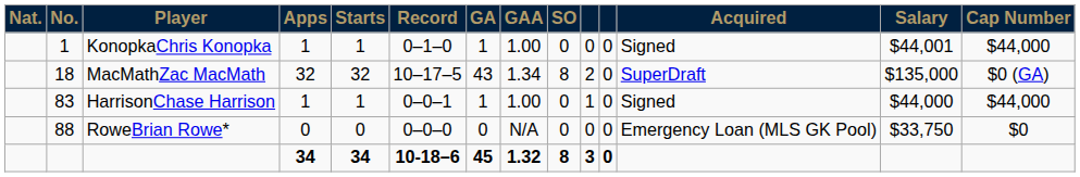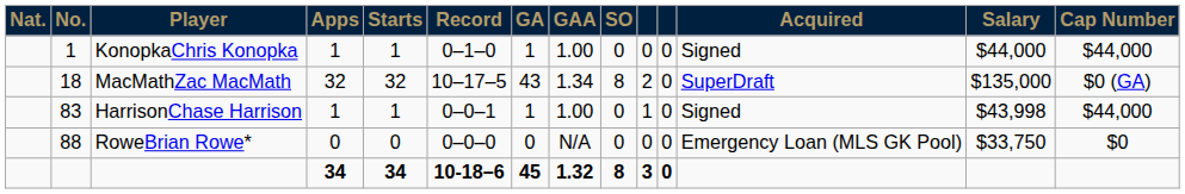KonopkaChris Konopka | Salary: $44,001 -> $44,000
HarrisonChase Harrison | Salary: $44,000 -> $43,998
